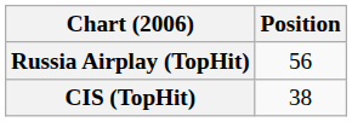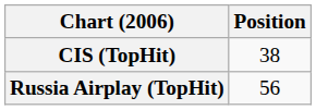rows swapped: CIS (TopHit) <-> Russia Airplay (TopHit)
